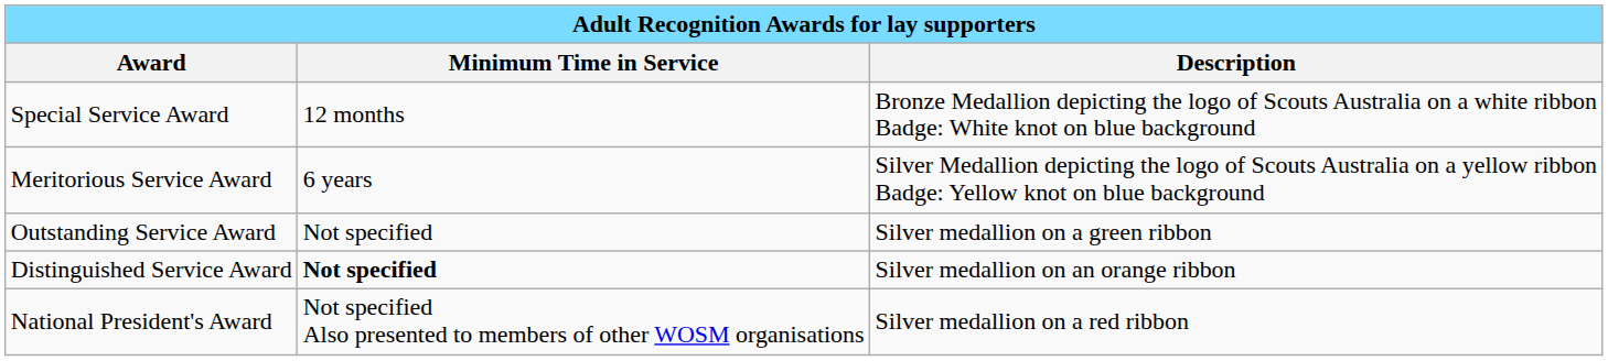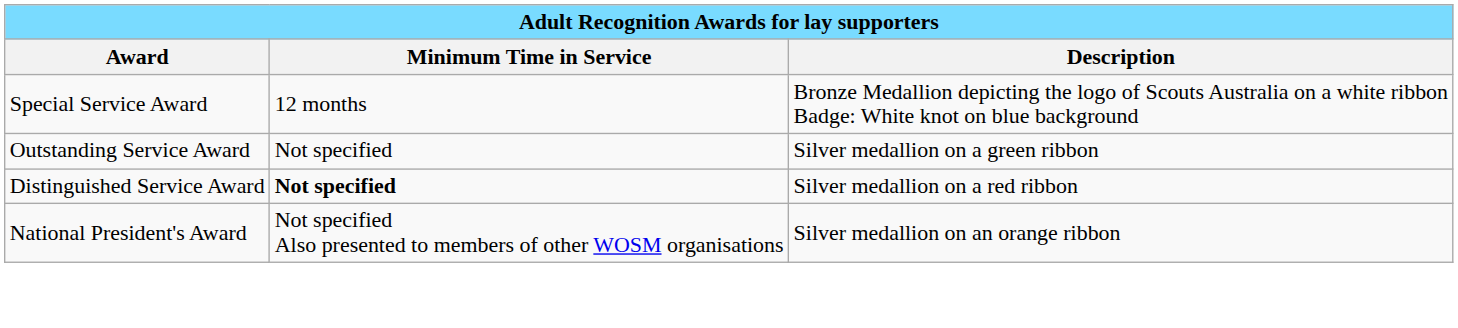- row: Meritorious Service Award | 6 years | Silver Medallion depicting the logo of Scouts Australia on a yellow ribbon Badge: Yellow knot on blue background
Distinguished Service Award | Description: Silver medallion on an orange ribbon -> Silver medallion on a red ribbon
National President's Award | Description: Silver medallion on a red ribbon -> Silver medallion on an orange ribbon
